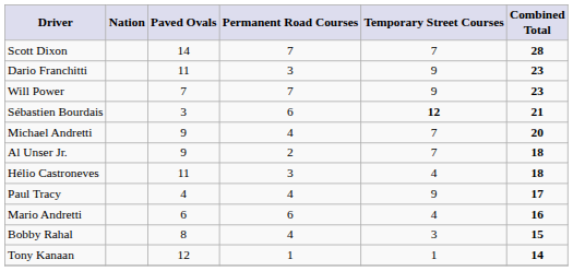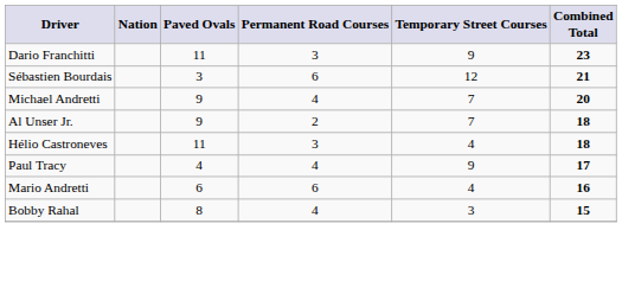- row: Scott Dixon | 14 | 7 | 7 | 28
- row: Will Power | 7 | 7 | 9 | 23
Sébastien Bourdais | Temporary Street Courses: bold -> normal
- row: Tony Kanaan | 12 | 1 | 1 | 14
